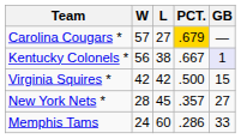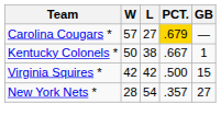Kentucky Colonels * | W: 56 -> 50
Kentucky Colonels * | GB: lavender background -> no background
New York Nets * | L: 45 -> 54
- row: Memphis Tams | 24 | 60 | .286 | 33
